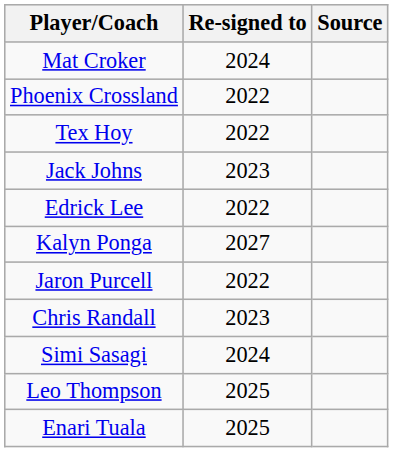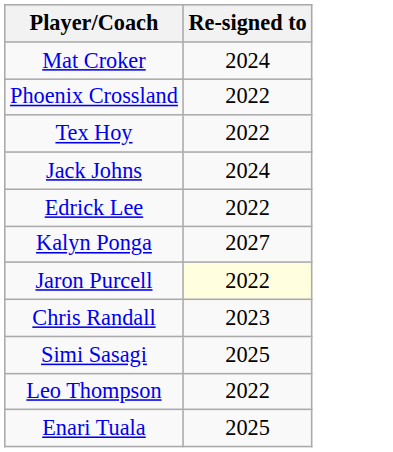- column: Source
Jack Johns | Re-signed to: 2023 -> 2024
Jaron Purcell | Re-signed to: no background -> lightyellow background
Simi Sasagi | Re-signed to: 2024 -> 2025
Leo Thompson | Re-signed to: 2025 -> 2022
